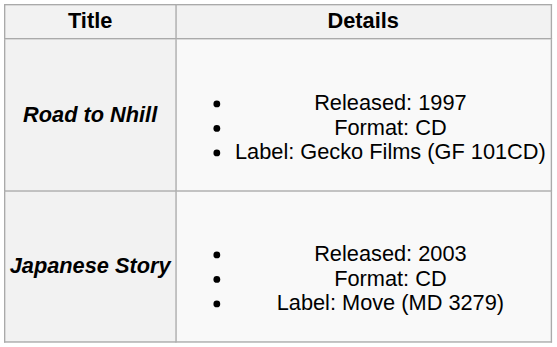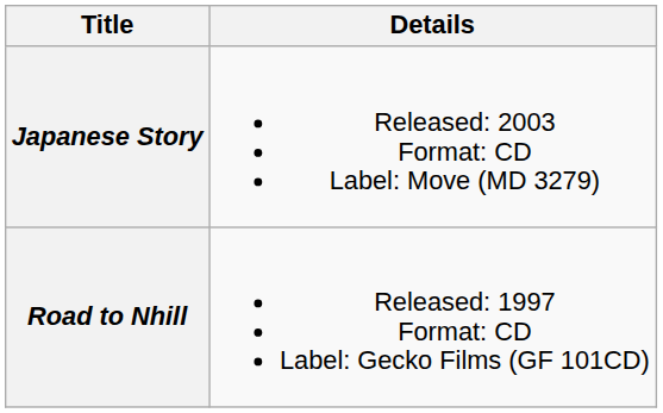rows swapped: Road to Nhill <-> Japanese Story
